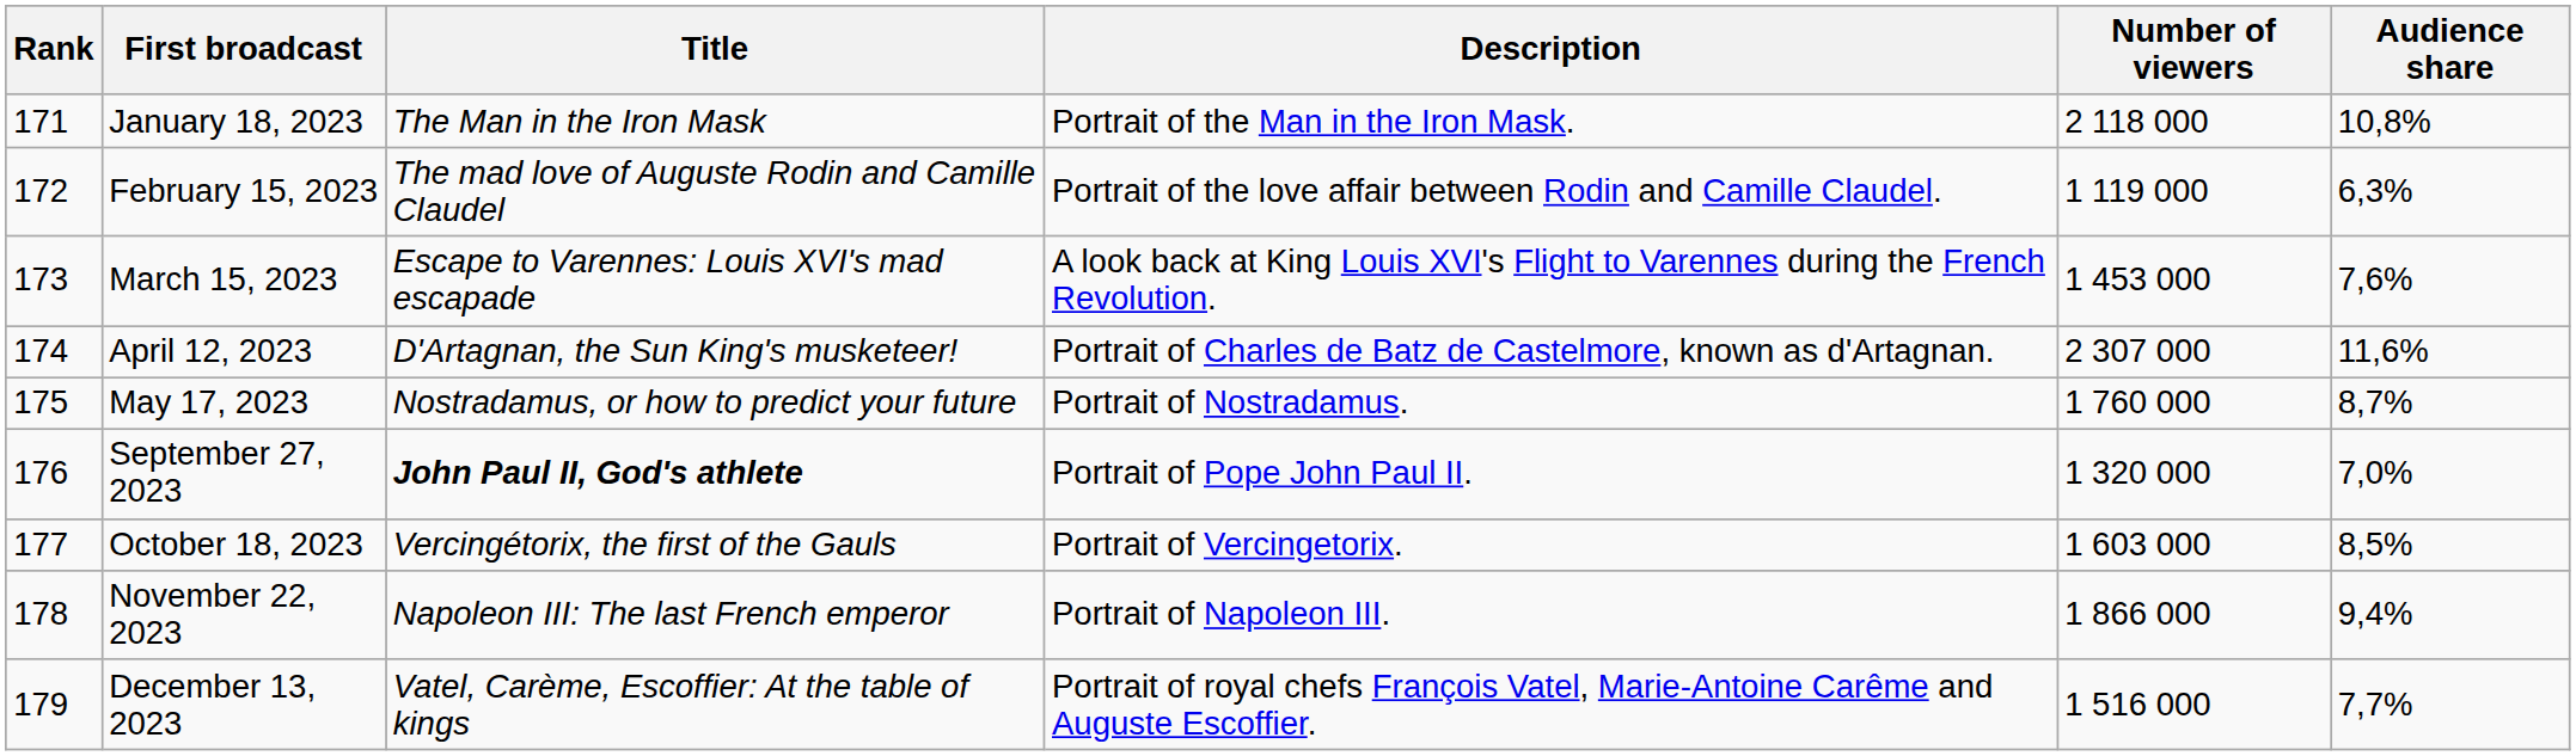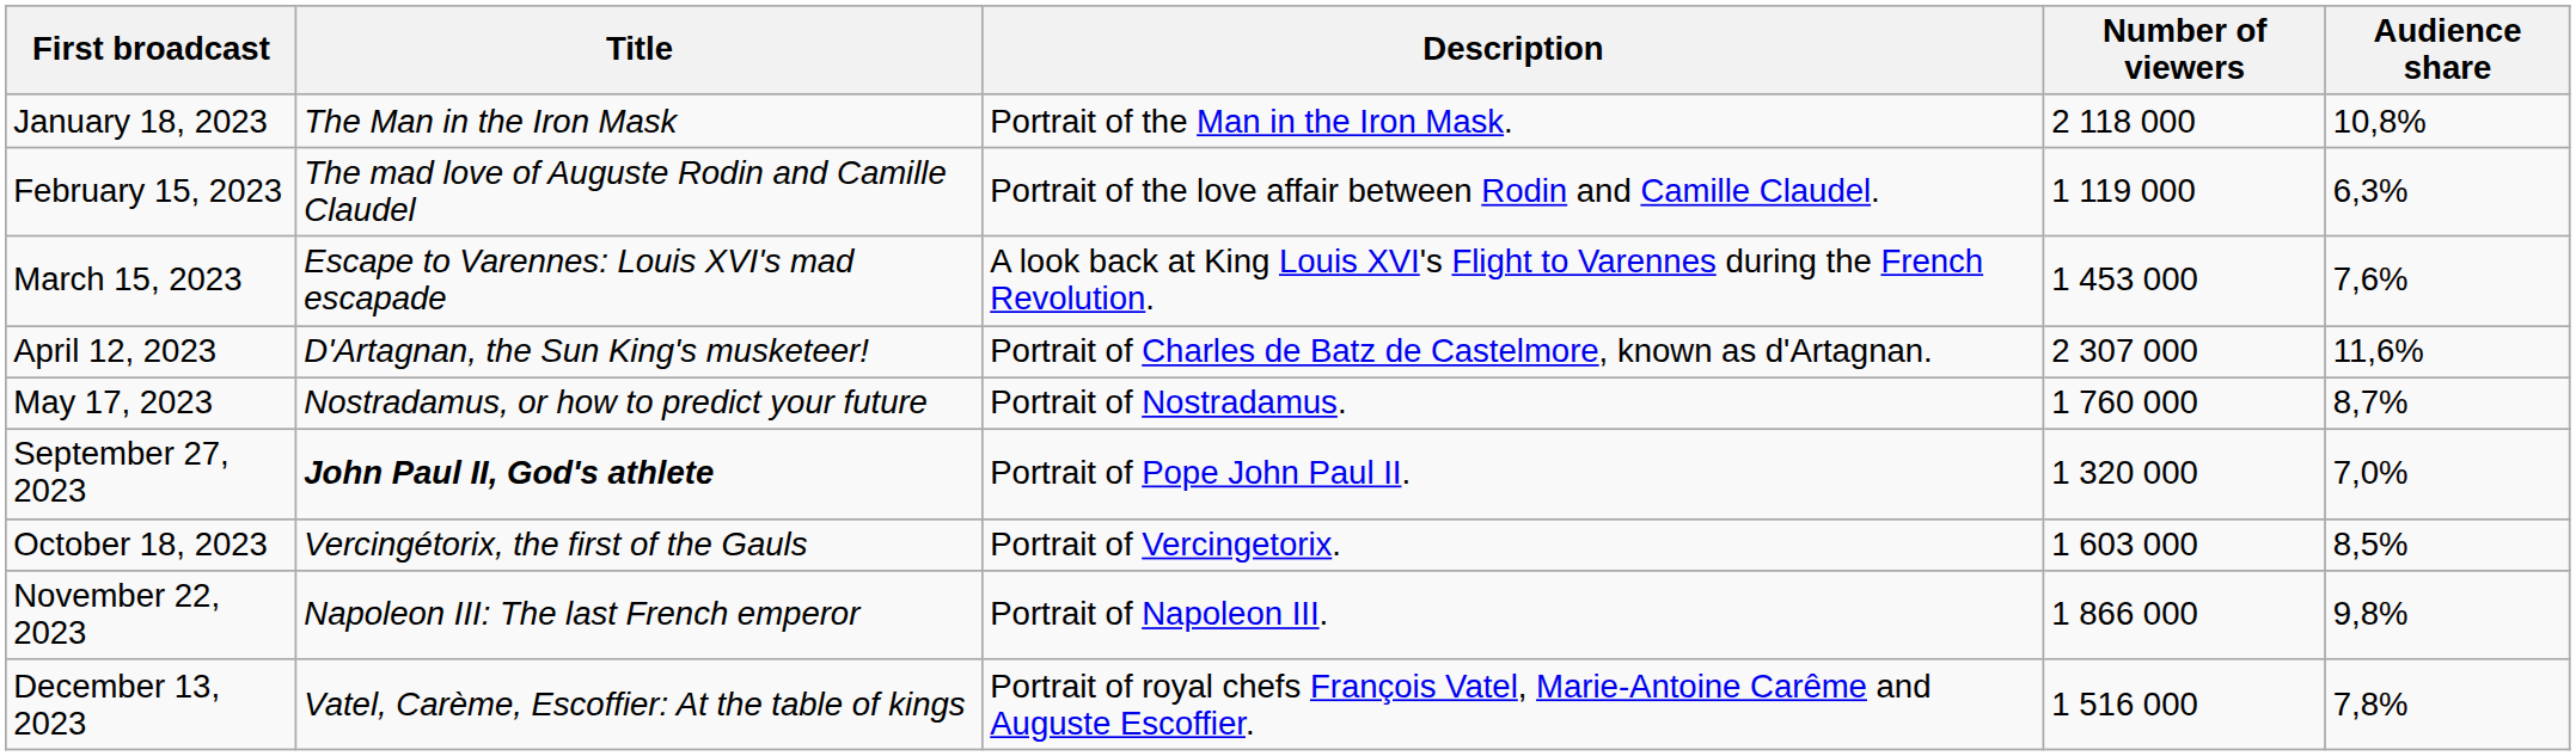- column: Rank | 171 | 172 | 173 | 174 | 175 | 176 | 177 | 178 | 179
November 22, 2023 | Audience share: 9,4% -> 9,8%
December 13, 2023 | Audience share: 7,7% -> 7,8%
